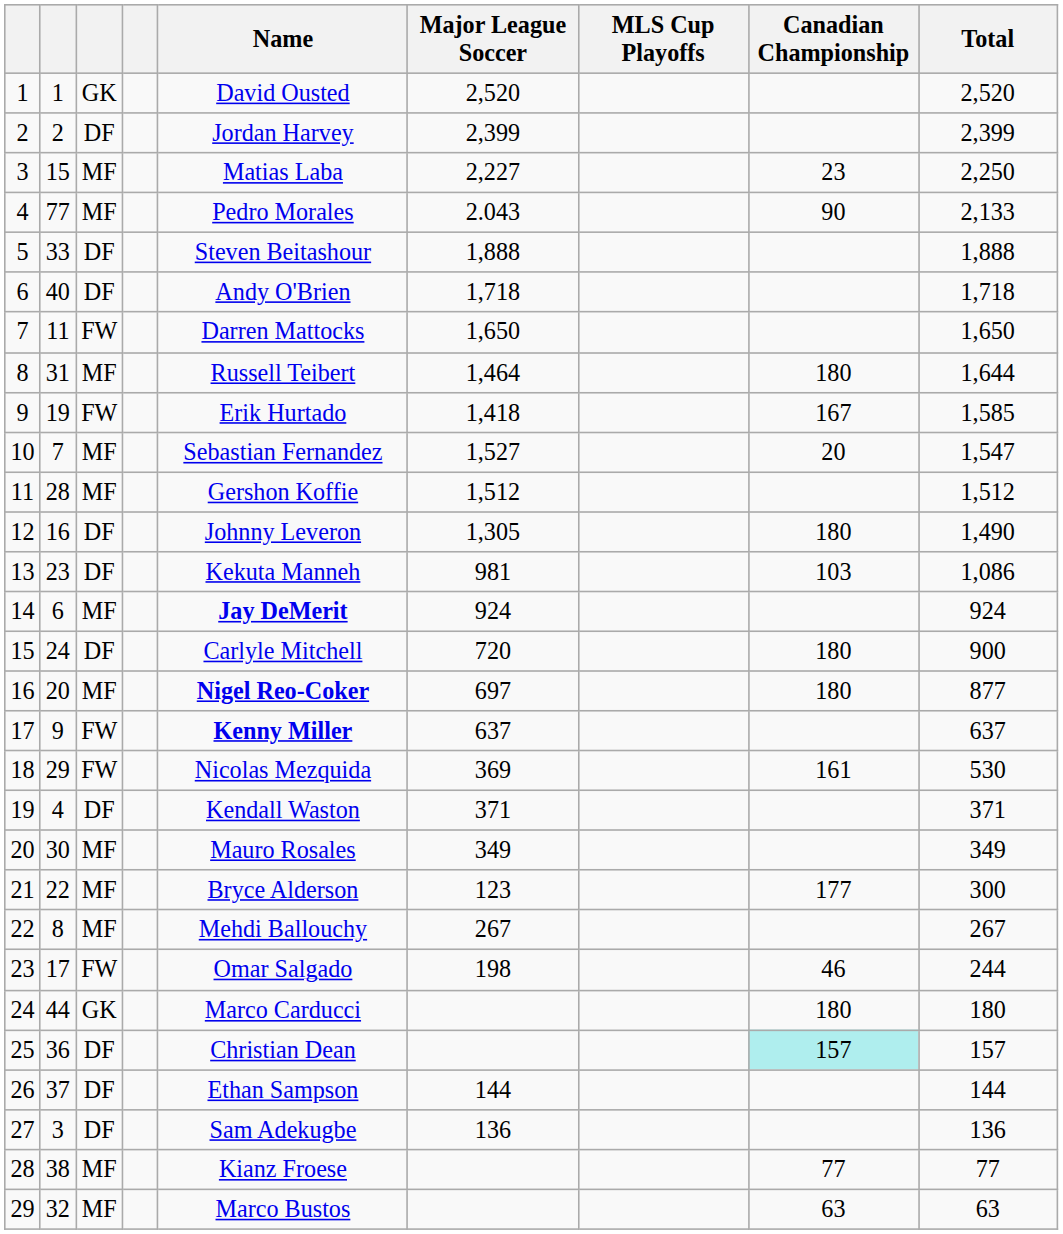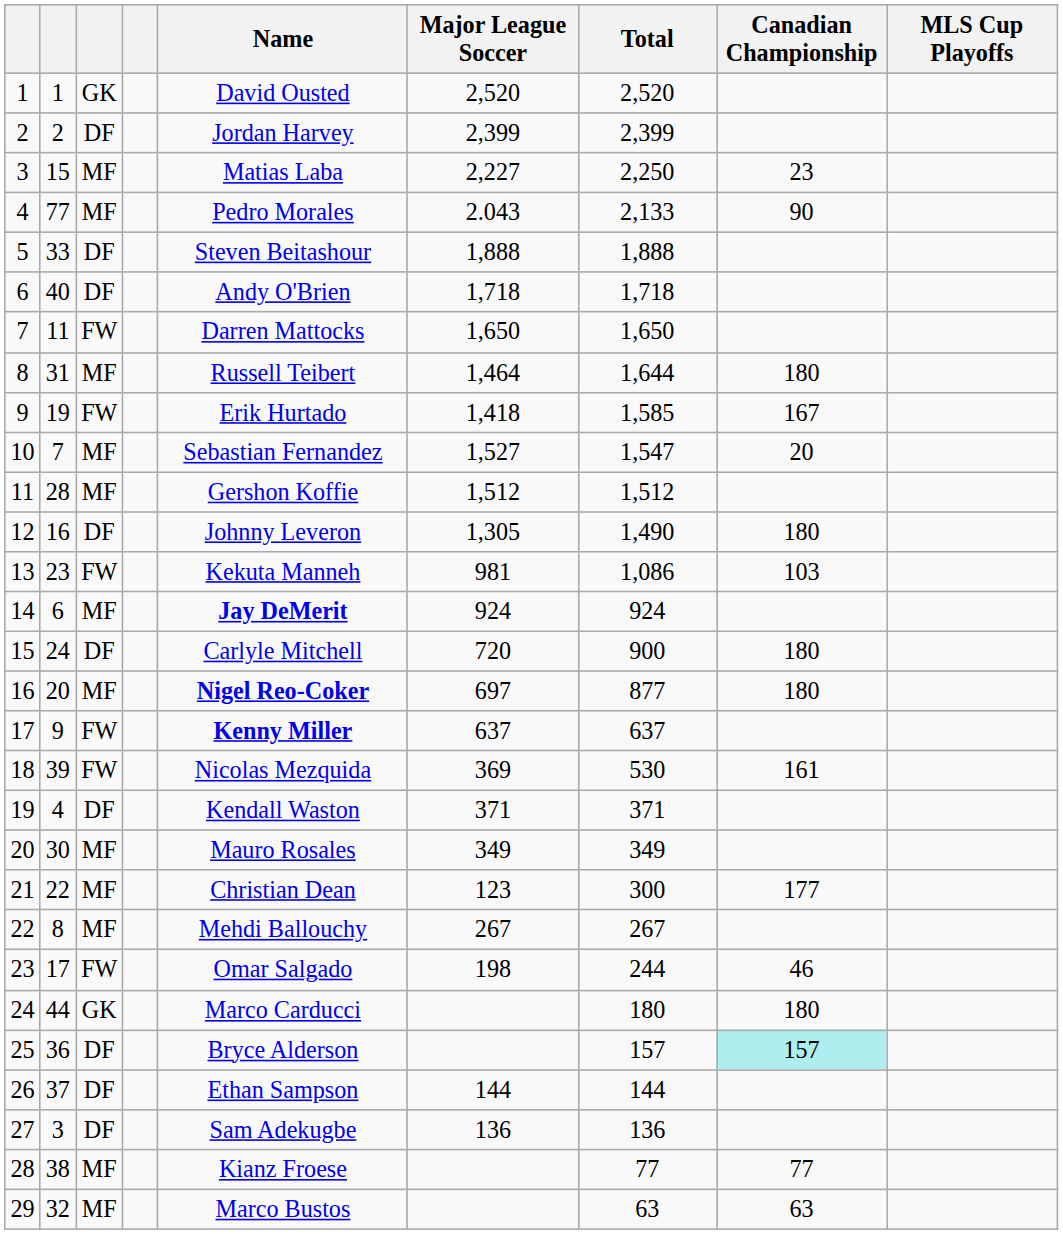columns swapped: MLS Cup Playoffs <-> Total
13 | column 3: DF -> FW
18 | column 2: 29 -> 39
21 | Name: Bryce Alderson -> Christian Dean
25 | Name: Christian Dean -> Bryce Alderson
